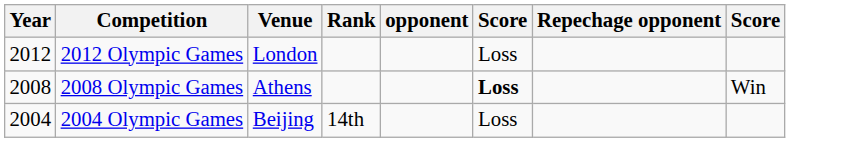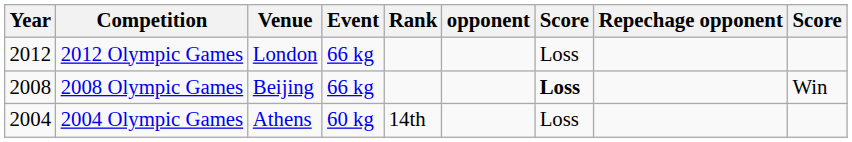+ column: Event | 66 kg | 66 kg | 60 kg
2008 Olympic Games | Venue: Athens -> Beijing
2004 Olympic Games | Venue: Beijing -> Athens
